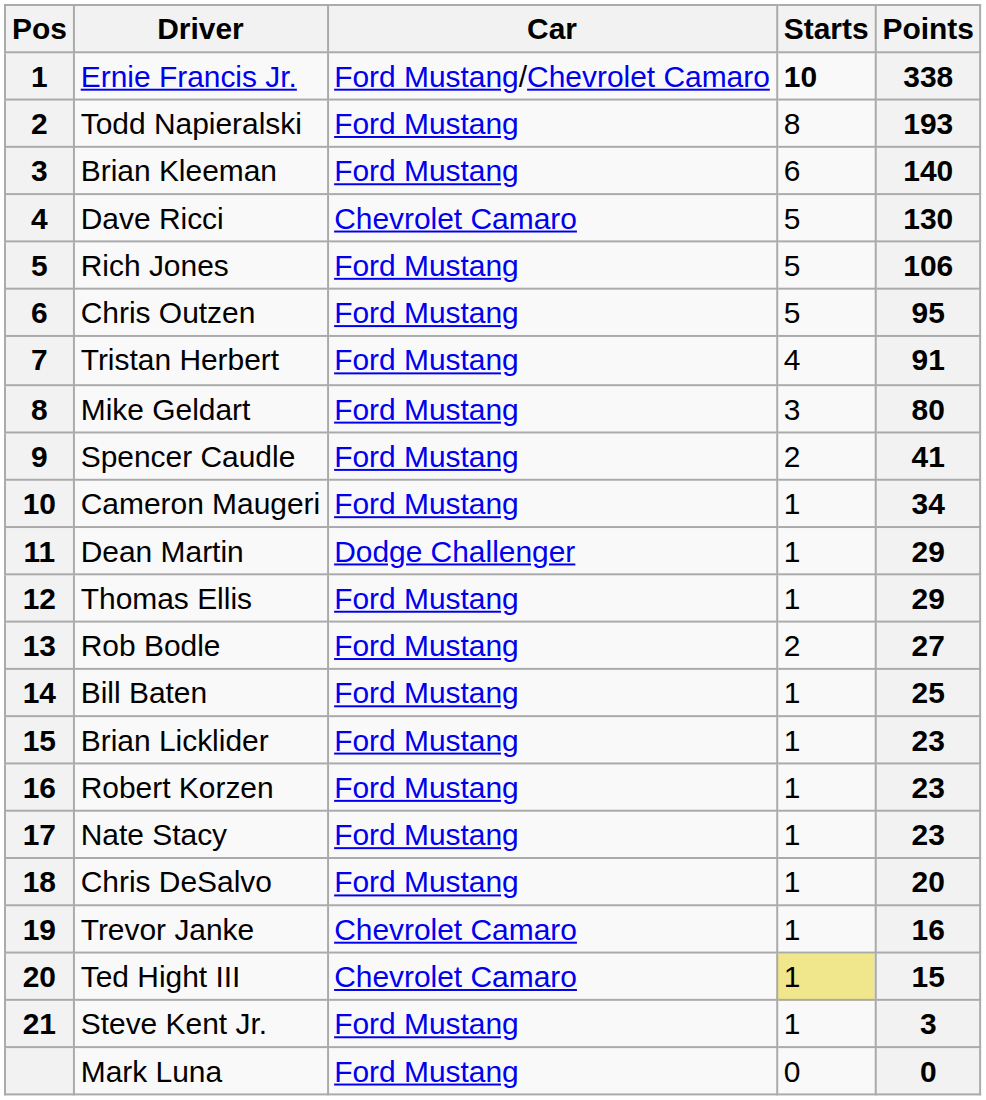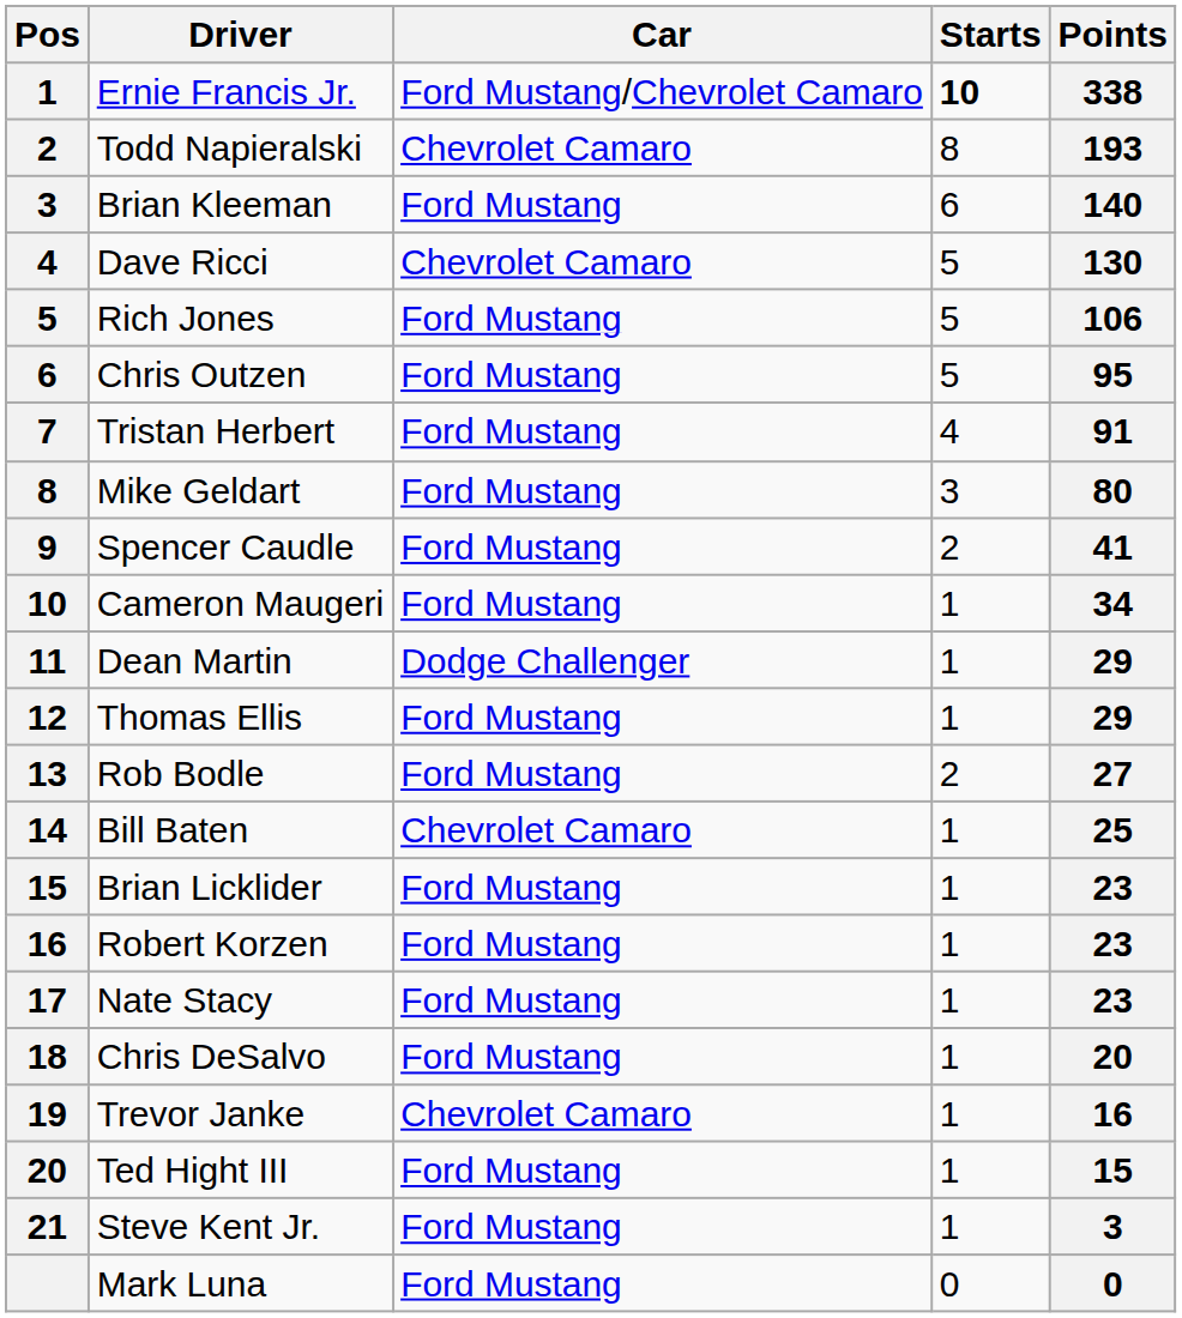Todd Napieralski | Car: Ford Mustang -> Chevrolet Camaro
Bill Baten | Car: Ford Mustang -> Chevrolet Camaro
Ted Hight III | Car: Chevrolet Camaro -> Ford Mustang
Ted Hight III | Starts: khaki background -> no background
